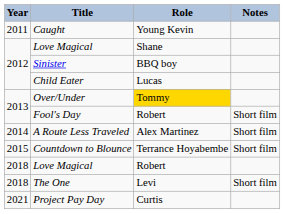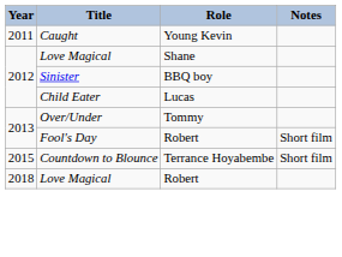Over/Under | Role: gold background -> no background
- row: 2014 | A Route Less Traveled | Alex Martinez | Short film
- row: 2018 | The One | Levi | Short film
- row: 2021 | Project Pay Day | Curtis
